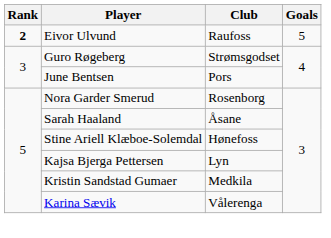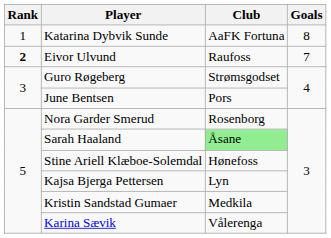+ row: 1 | Katarina Dybvik Sunde | AaFK Fortuna | 8
Eivor Ulvund | Goals: 5 -> 7
Sarah Haaland | Club: no background -> lightgreen background
